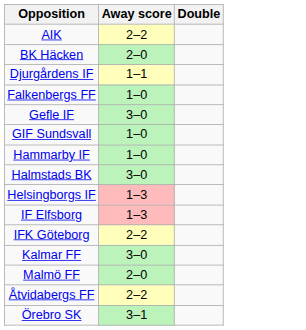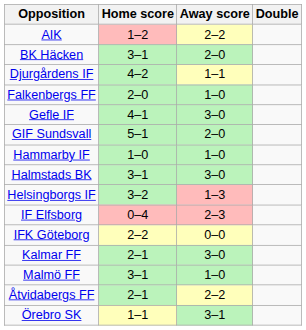+ column: Home score | 1–2 | 3–1 | 4–2 | 2–0 | 4–1 | 5–1 | 1–0 | 3–1 | 3–2 | 0–4 | 2–2 | 2–1 | 3–1 | 2–1 | 1–1
GIF Sundsvall | Away score: 1–0 -> 2–0
IF Elfsborg | Away score: 1–3 -> 2–3
IFK Göteborg | Away score: 2–2 -> 0–0
Malmö FF | Away score: 2–0 -> 1–0
